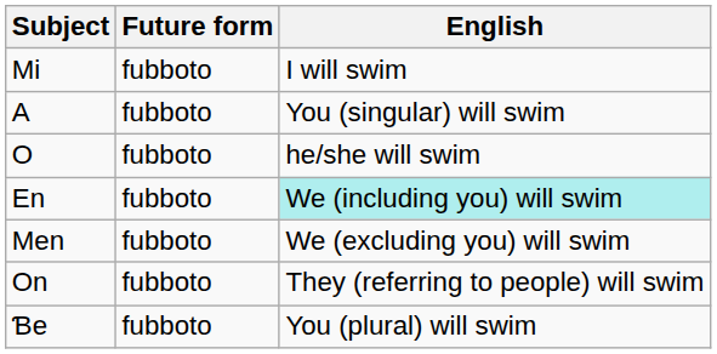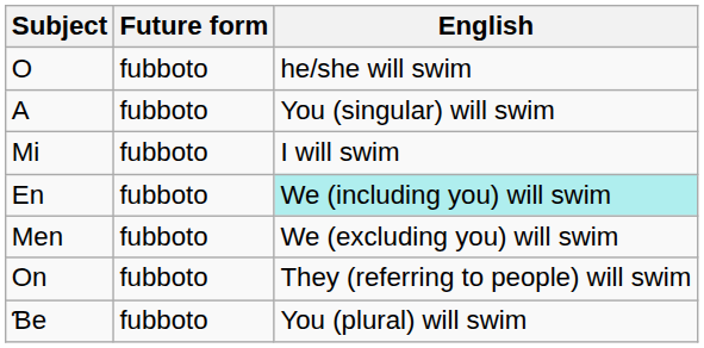rows swapped: Mi <-> O
